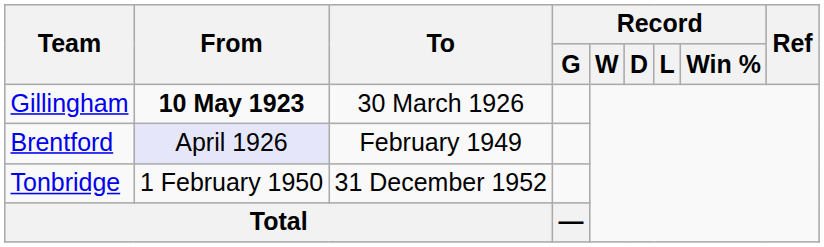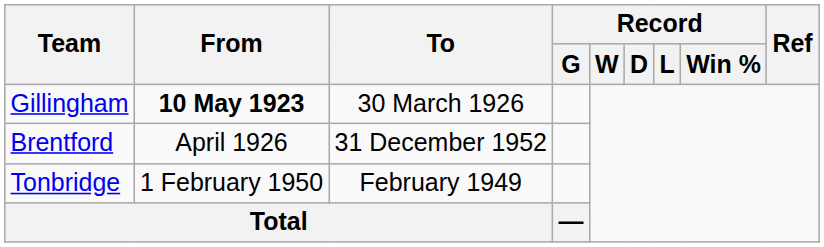Brentford | From: lavender background -> no background
Brentford | To: February 1949 -> 31 December 1952
Tonbridge | To: 31 December 1952 -> February 1949
